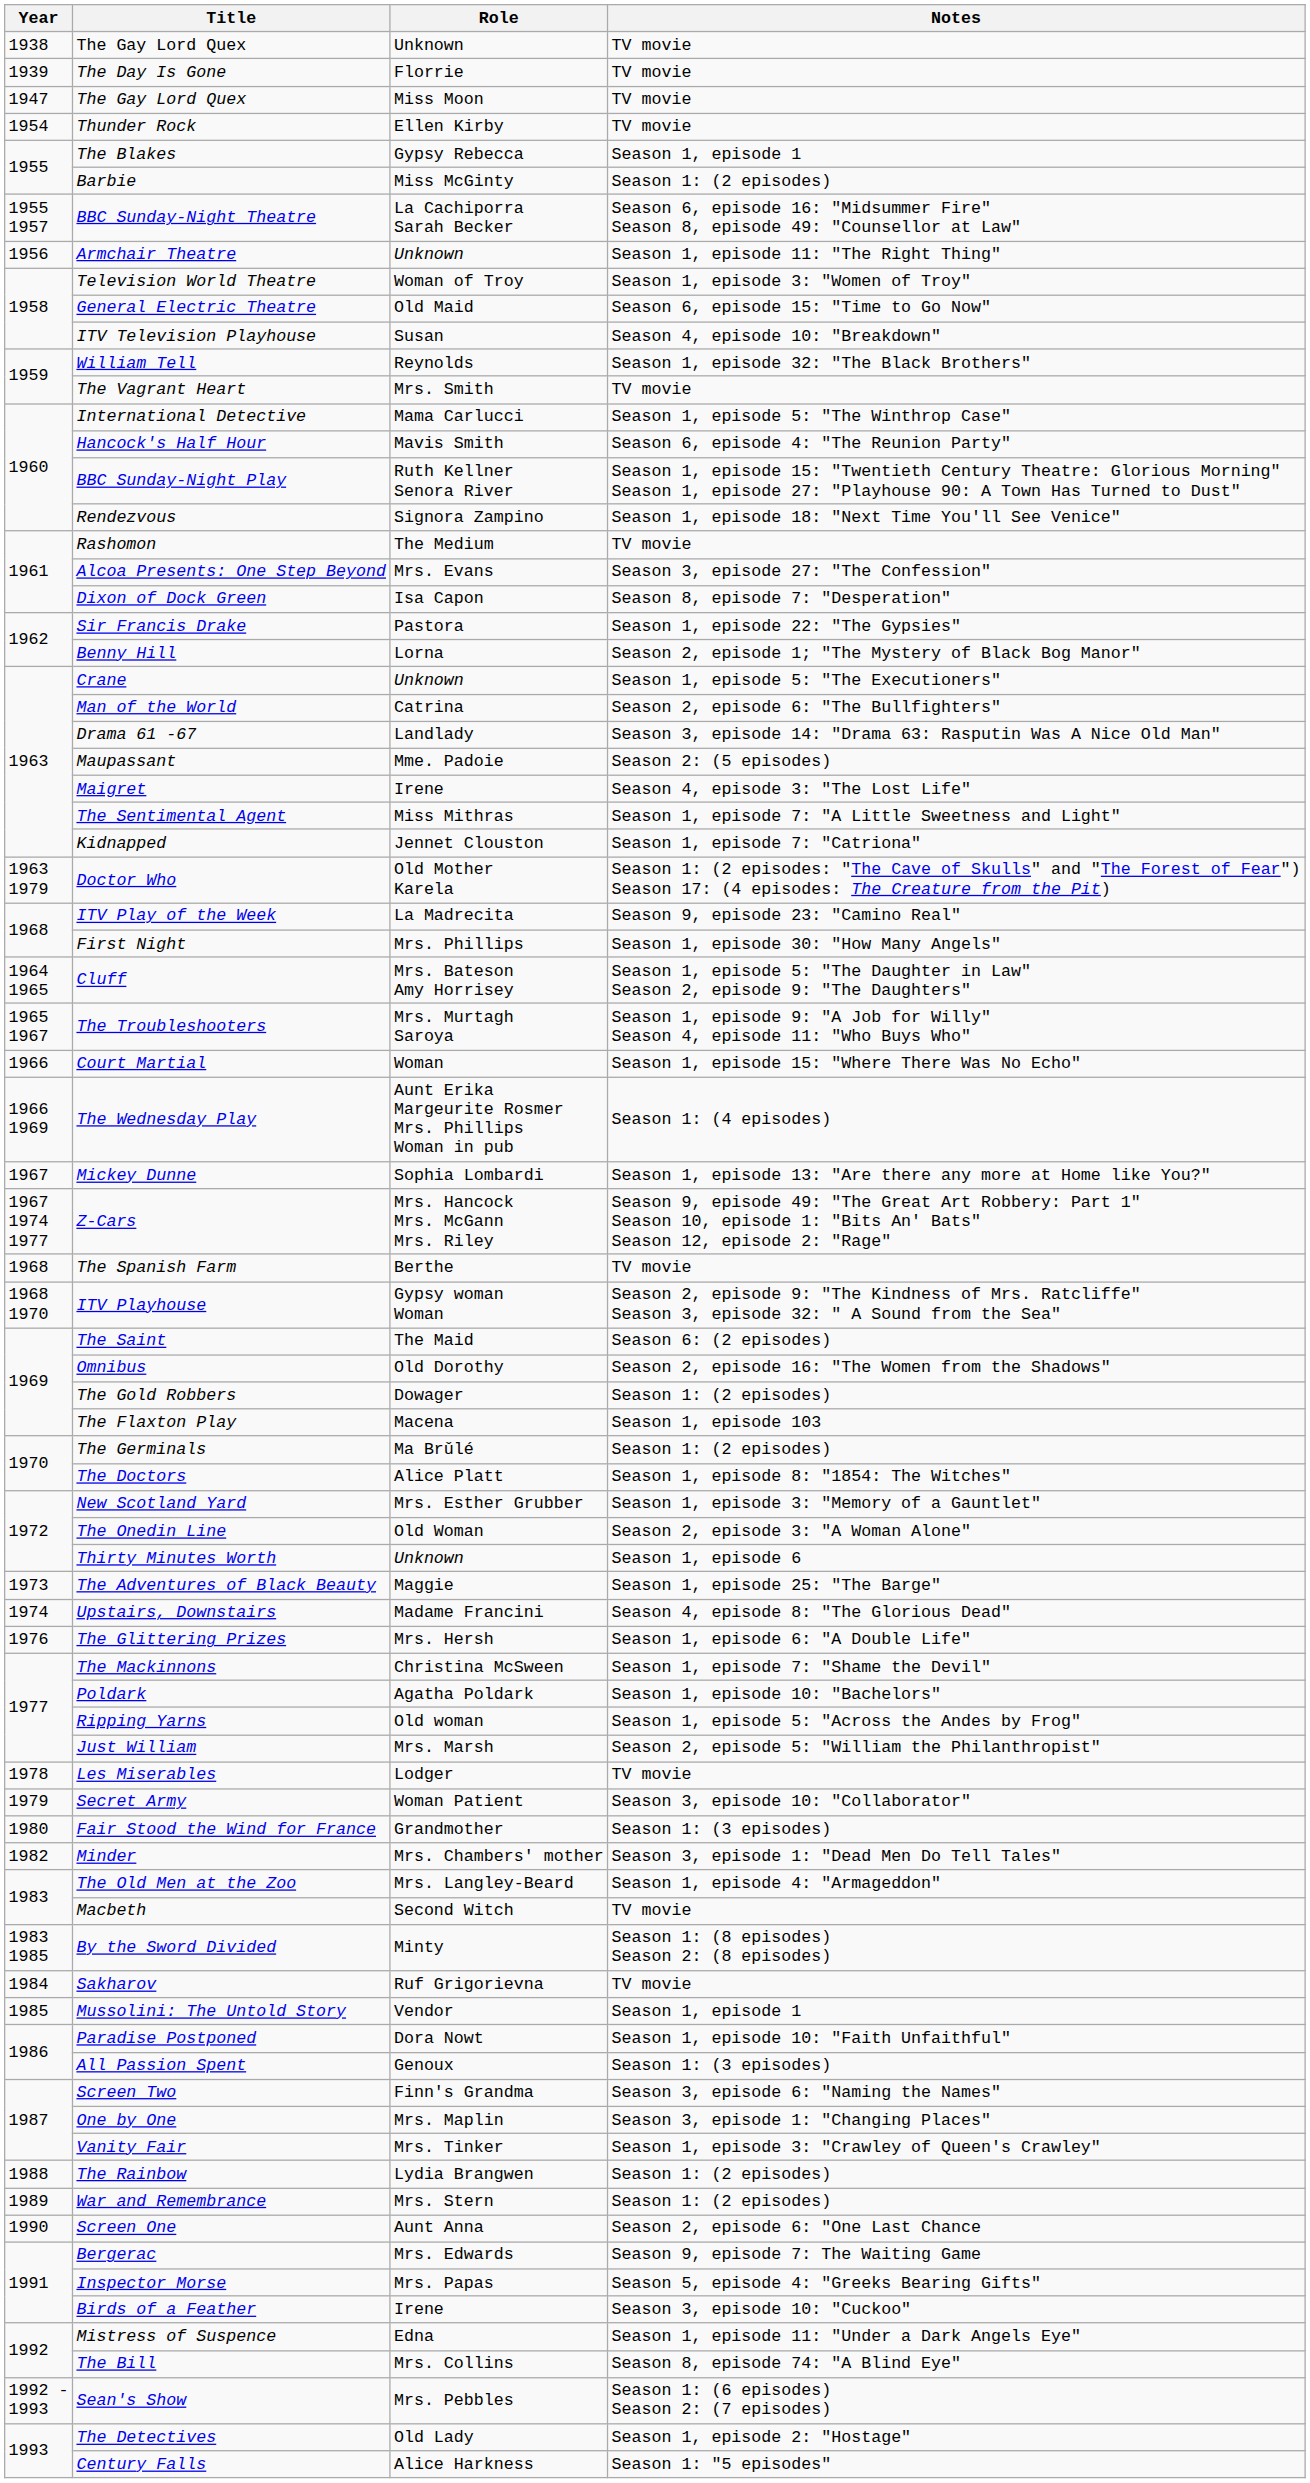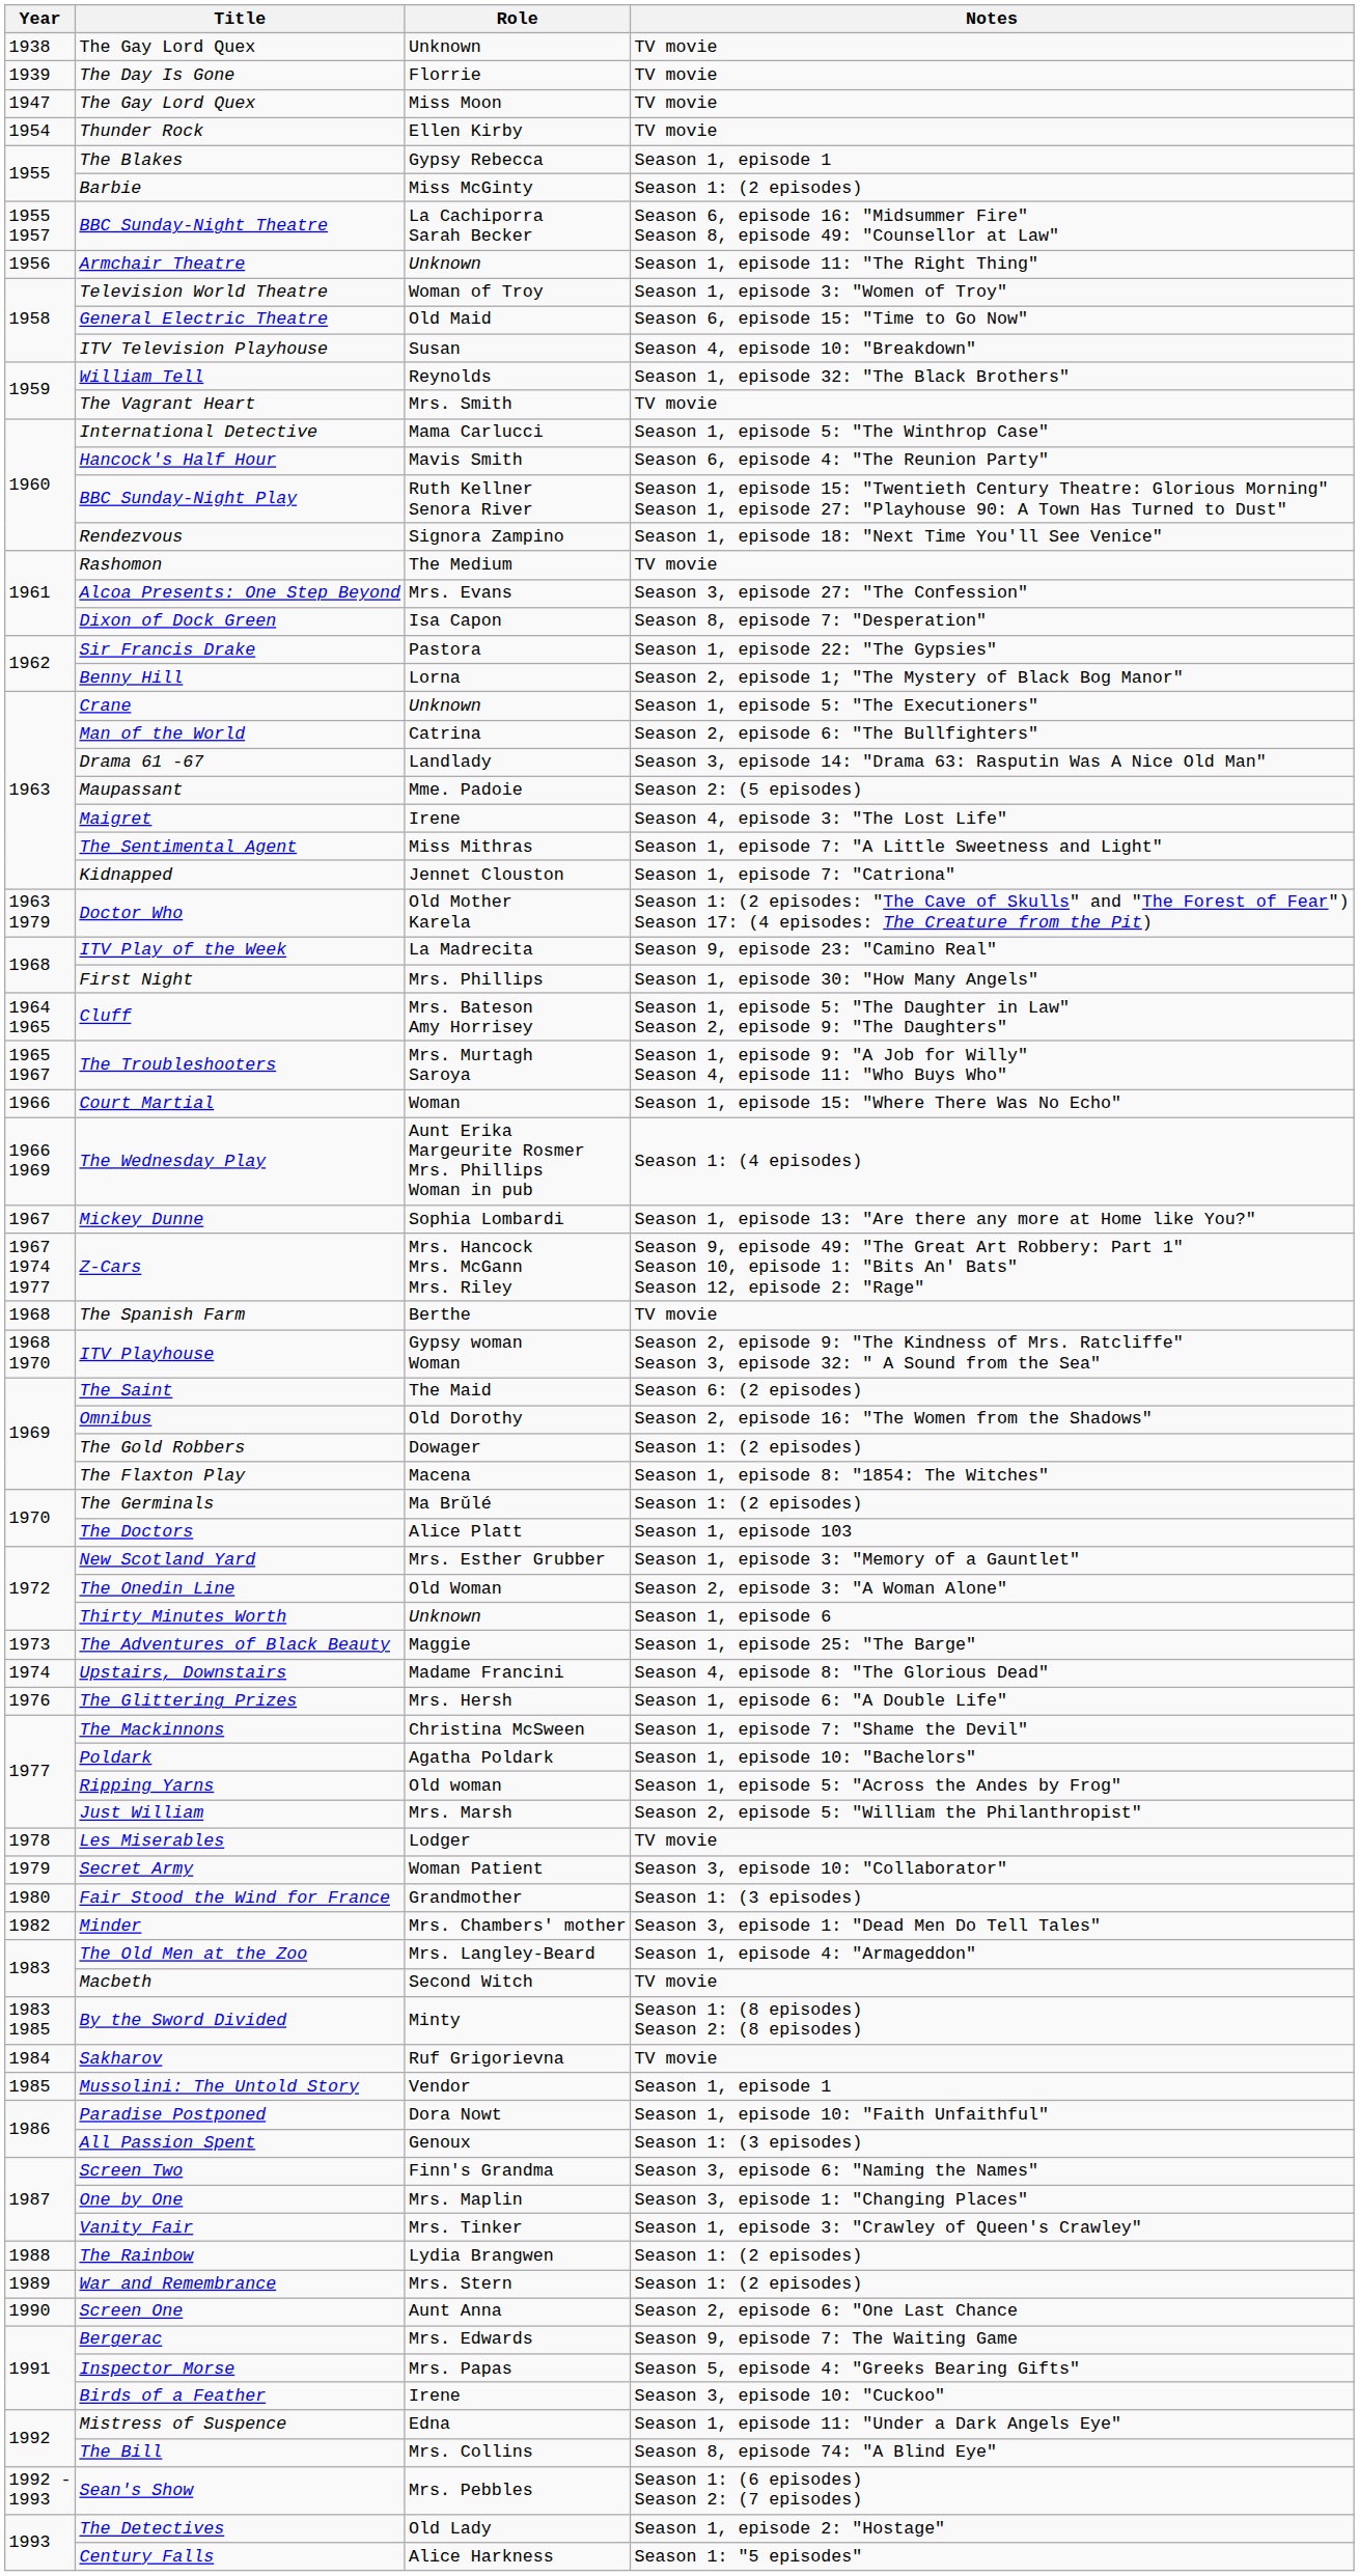The Flaxton Play | Notes: Season 1, episode 103 -> Season 1, episode 8: "1854: The Witches"
The Doctors | Notes: Season 1, episode 8: "1854: The Witches" -> Season 1, episode 103
